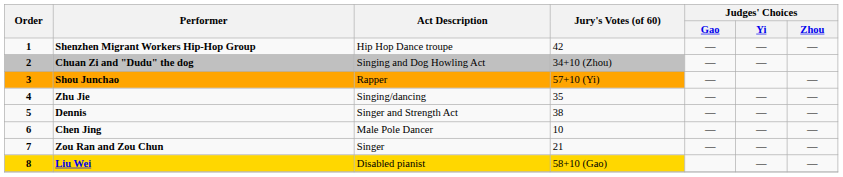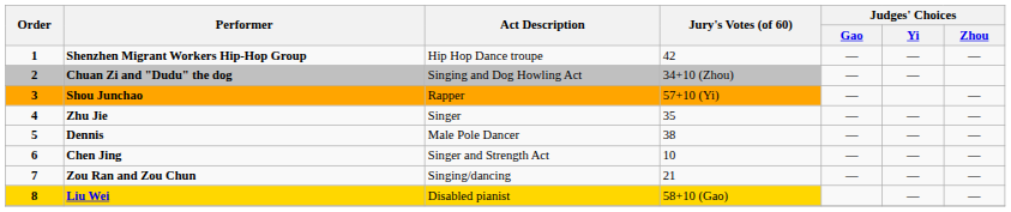Zhu Jie | Act Description: Singing/dancing -> Singer
Dennis | Act Description: Singer and Strength Act -> Male Pole Dancer
Chen Jing | Act Description: Male Pole Dancer -> Singer and Strength Act
Zou Ran and Zou Chun | Act Description: Singer -> Singing/dancing
